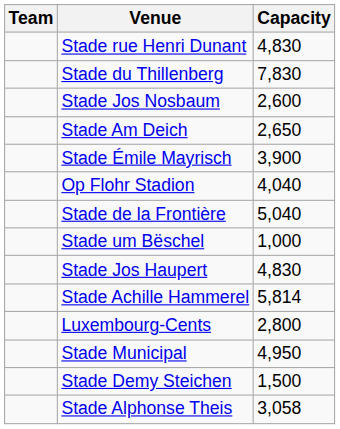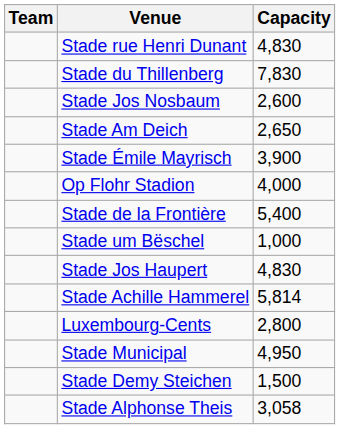Op Flohr Stadion | Capacity: 4,040 -> 4,000
Stade de la Frontière | Capacity: 5,040 -> 5,400
